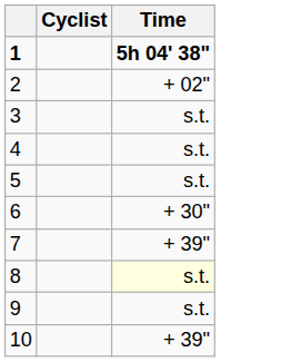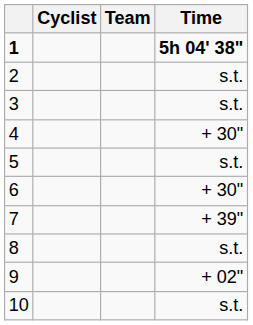+ column: Team
2 | Time: + 02" -> s.t.
4 | Time: s.t. -> + 30"
8 | Time: lightyellow background -> no background
9 | Time: s.t. -> + 02"
10 | Time: + 39" -> s.t.
